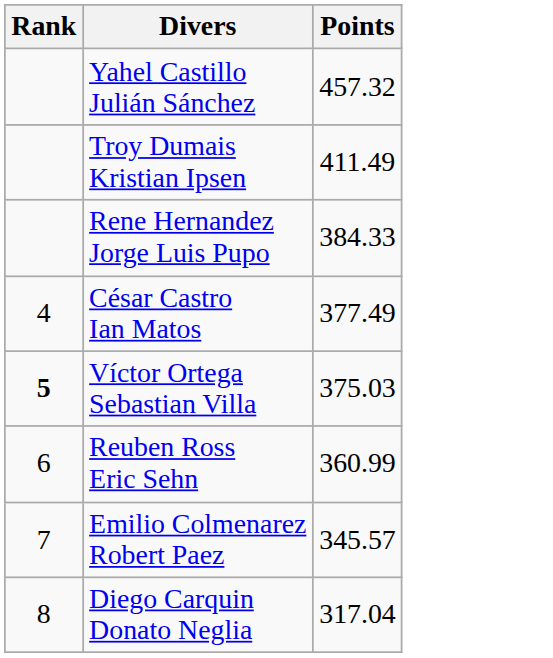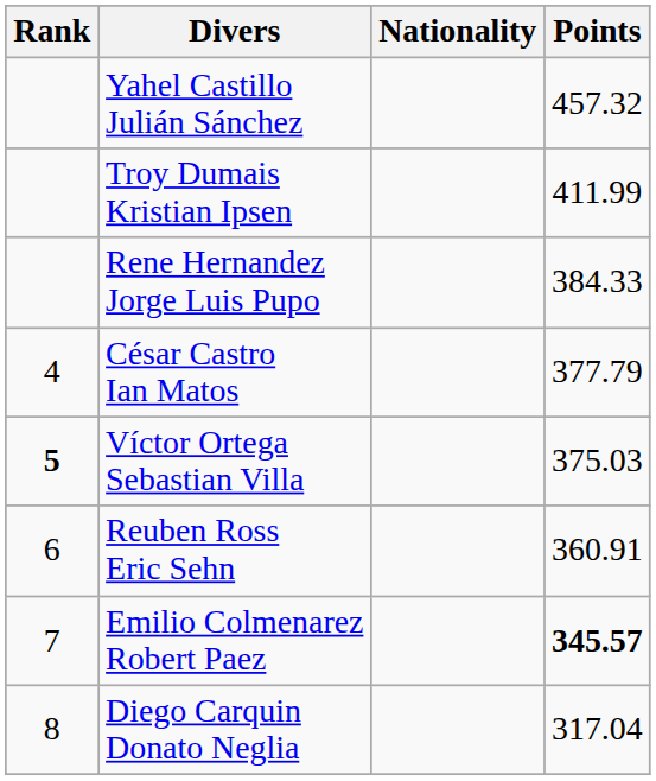+ column: Nationality
Troy Dumais Kristian Ipsen | Points: 411.49 -> 411.99
César Castro Ian Matos | Points: 377.49 -> 377.79
Reuben Ross Eric Sehn | Points: 360.99 -> 360.91
Emilio Colmenarez Robert Paez | Points: normal -> bold
